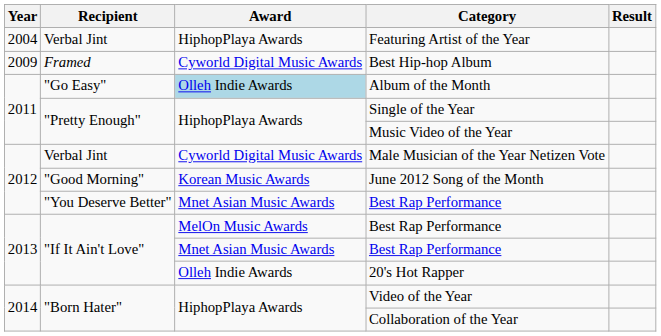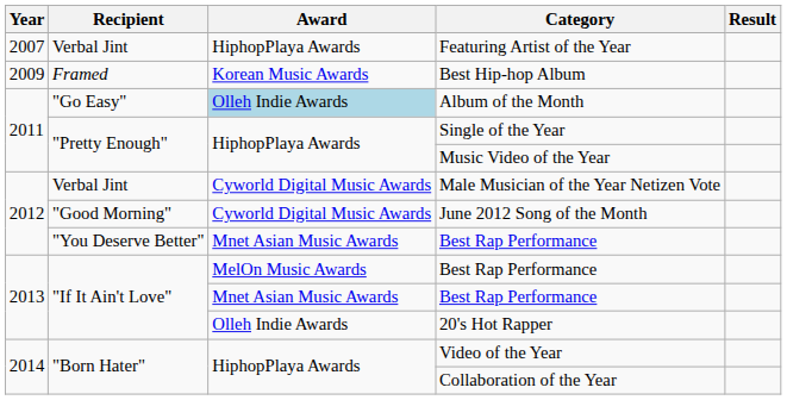Featuring Artist of the Year | Year: 2004 -> 2007
Best Hip-hop Album | Award: Cyworld Digital Music Awards -> Korean Music Awards
June 2012 Song of the Month | Award: Korean Music Awards -> Cyworld Digital Music Awards
